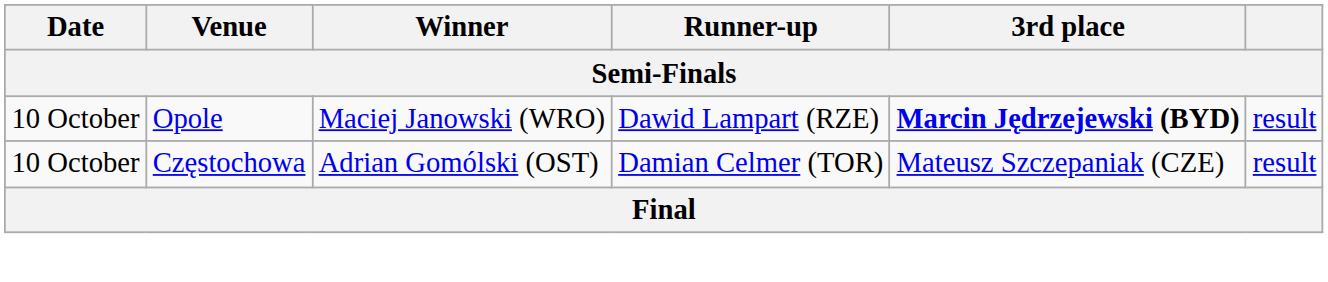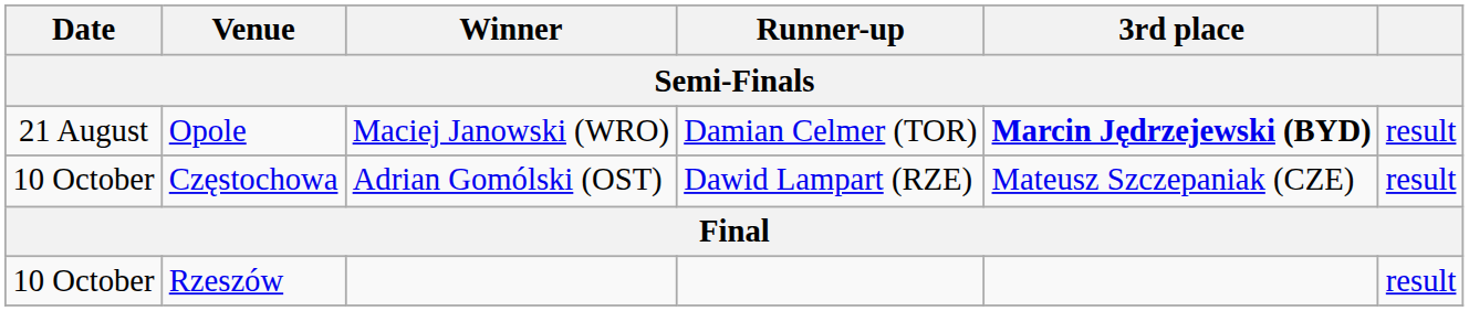Opole | Date: 10 October -> 21 August
Opole | Runner-up: Dawid Lampart (RZE) -> Damian Celmer (TOR)
Częstochowa | Runner-up: Damian Celmer (TOR) -> Dawid Lampart (RZE)
+ row: 10 October | Rzeszów | result
